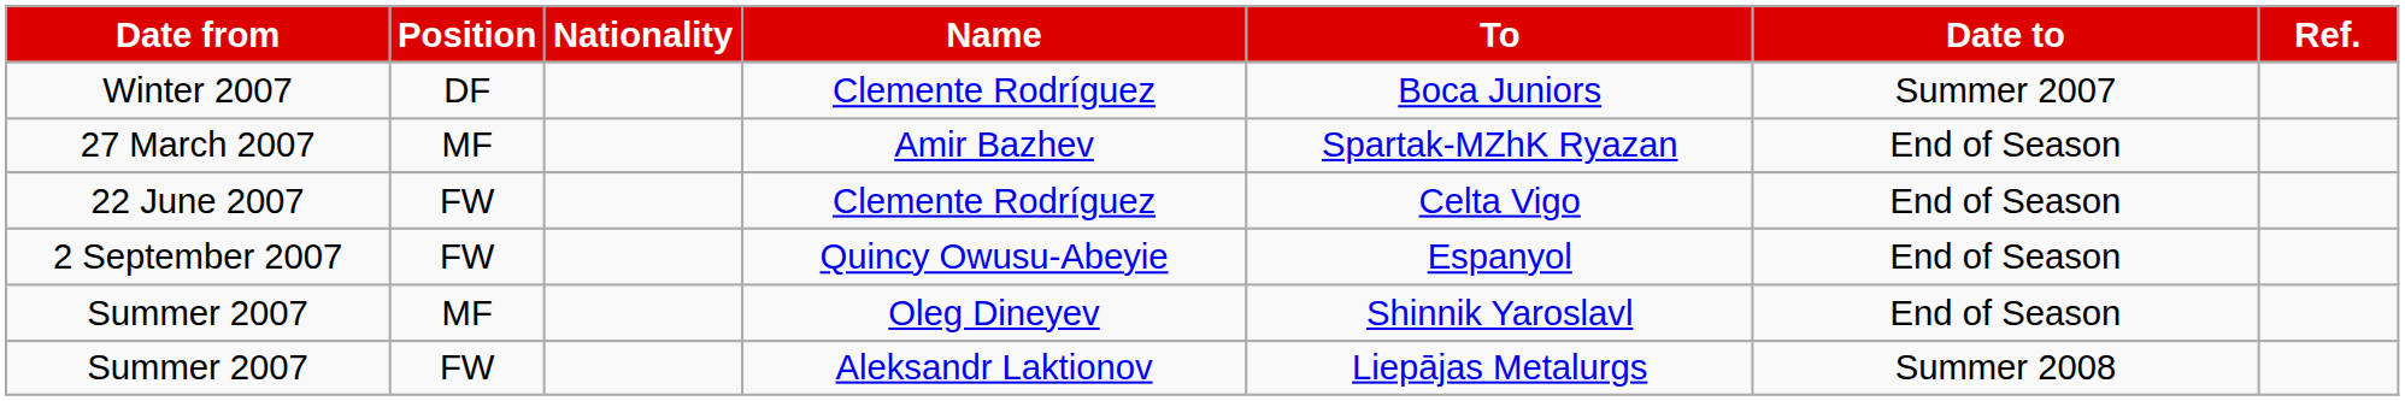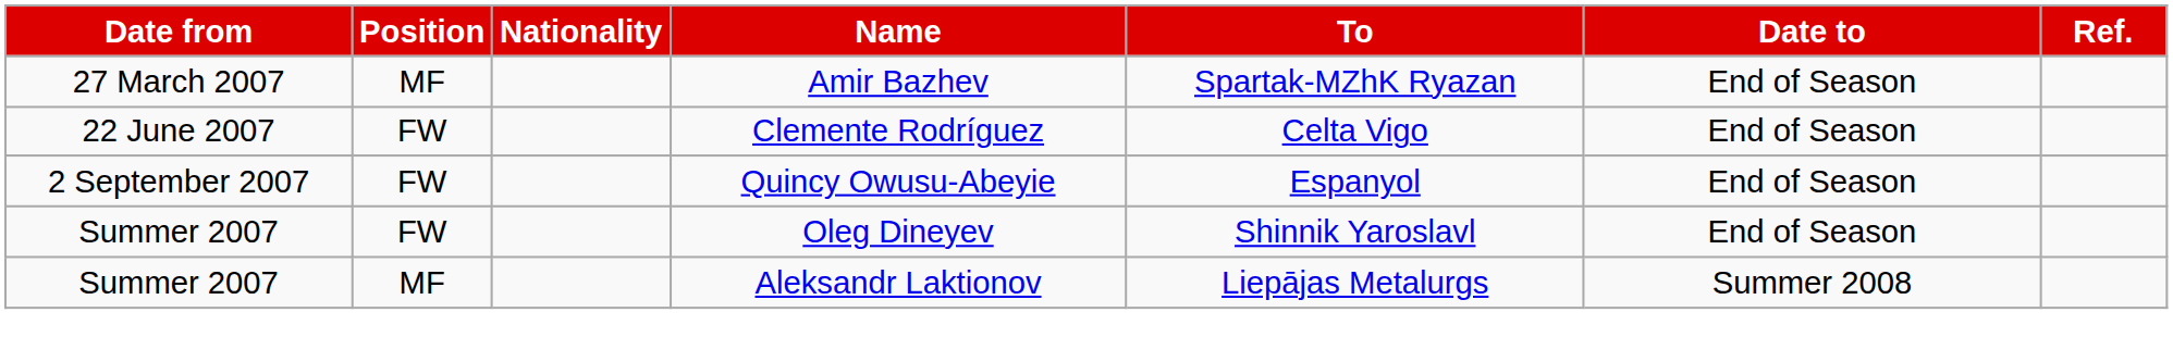- row: Winter 2007 | DF | Clemente Rodríguez | Boca Juniors | Summer 2007
Summer 2007 / Oleg Dineyev | Position: MF -> FW
Summer 2007 / Aleksandr Laktionov | Position: FW -> MF
